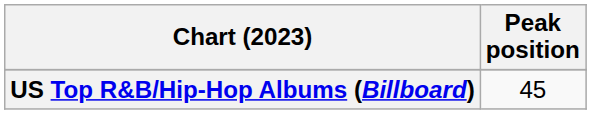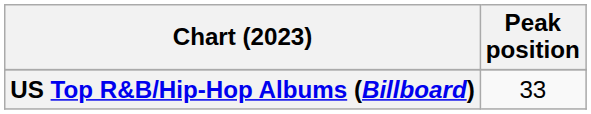US Top R&B/Hip-Hop Albums (Billboard) | Peak position: 45 -> 33
